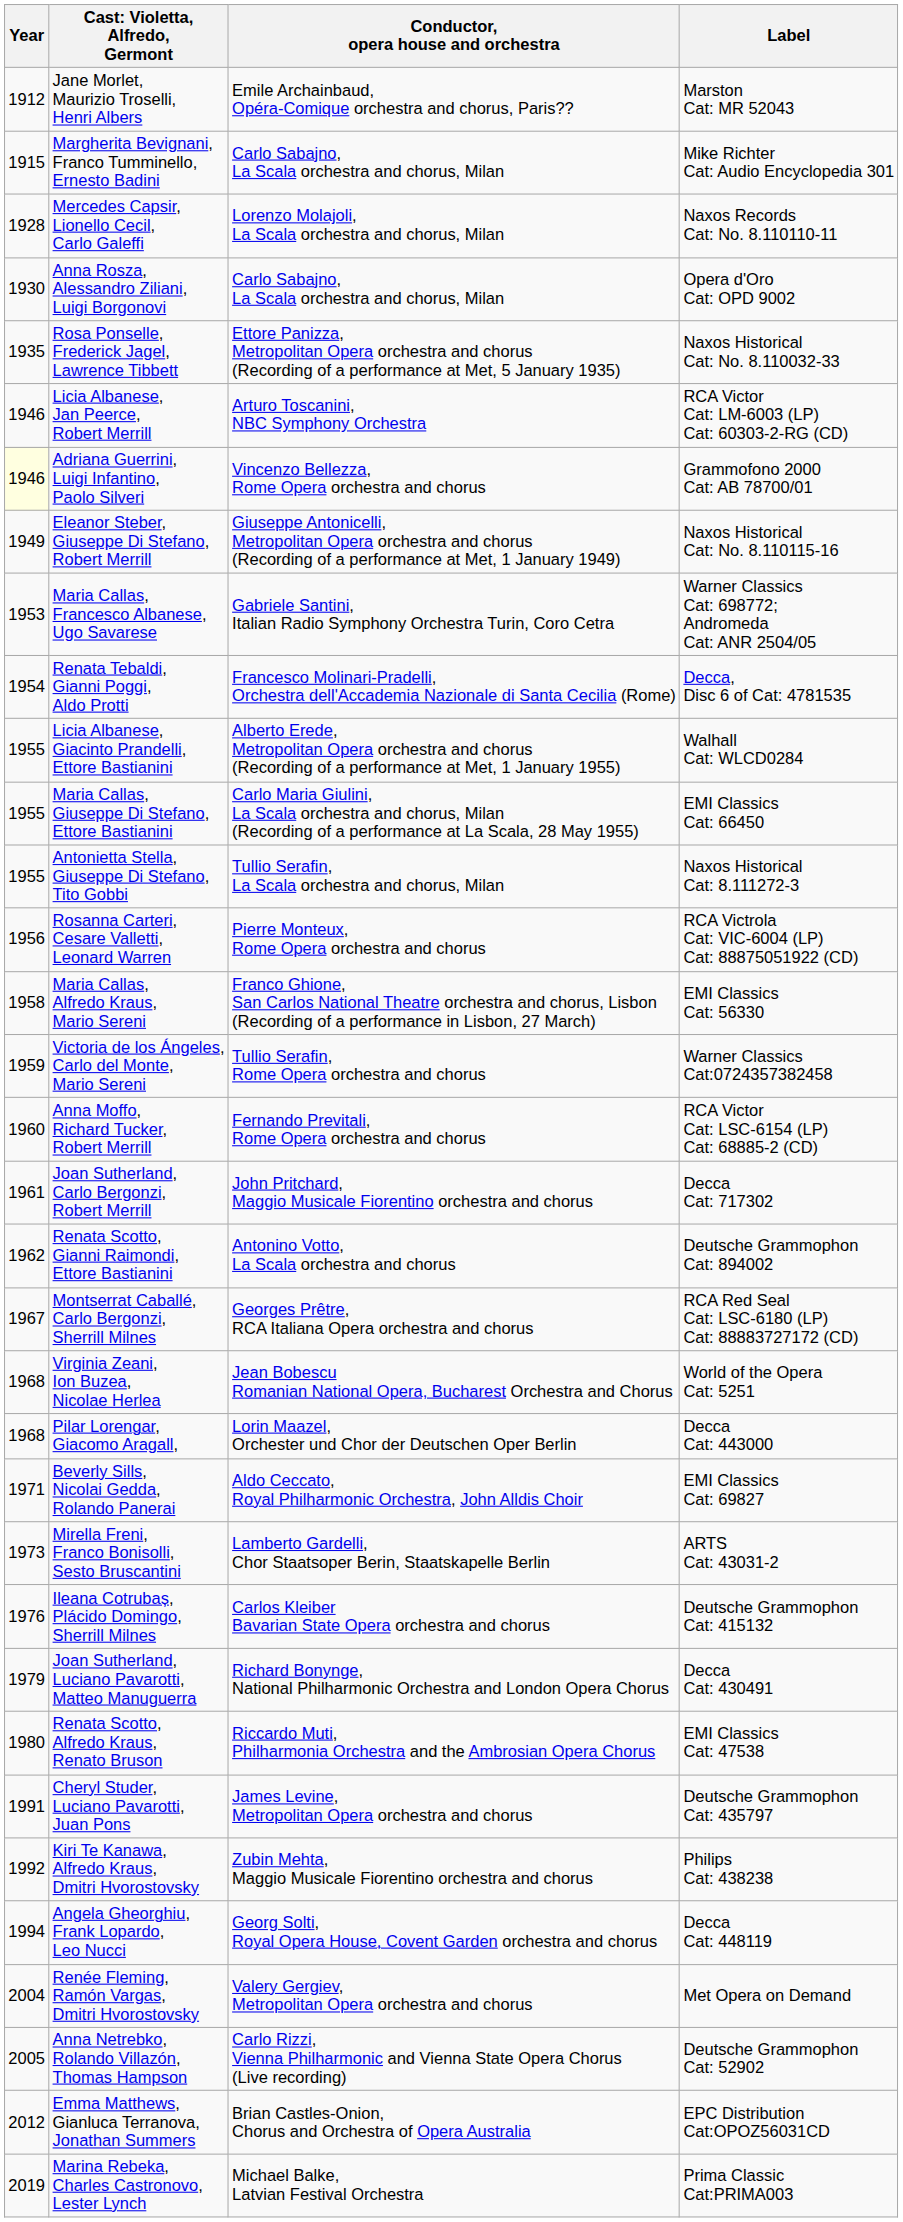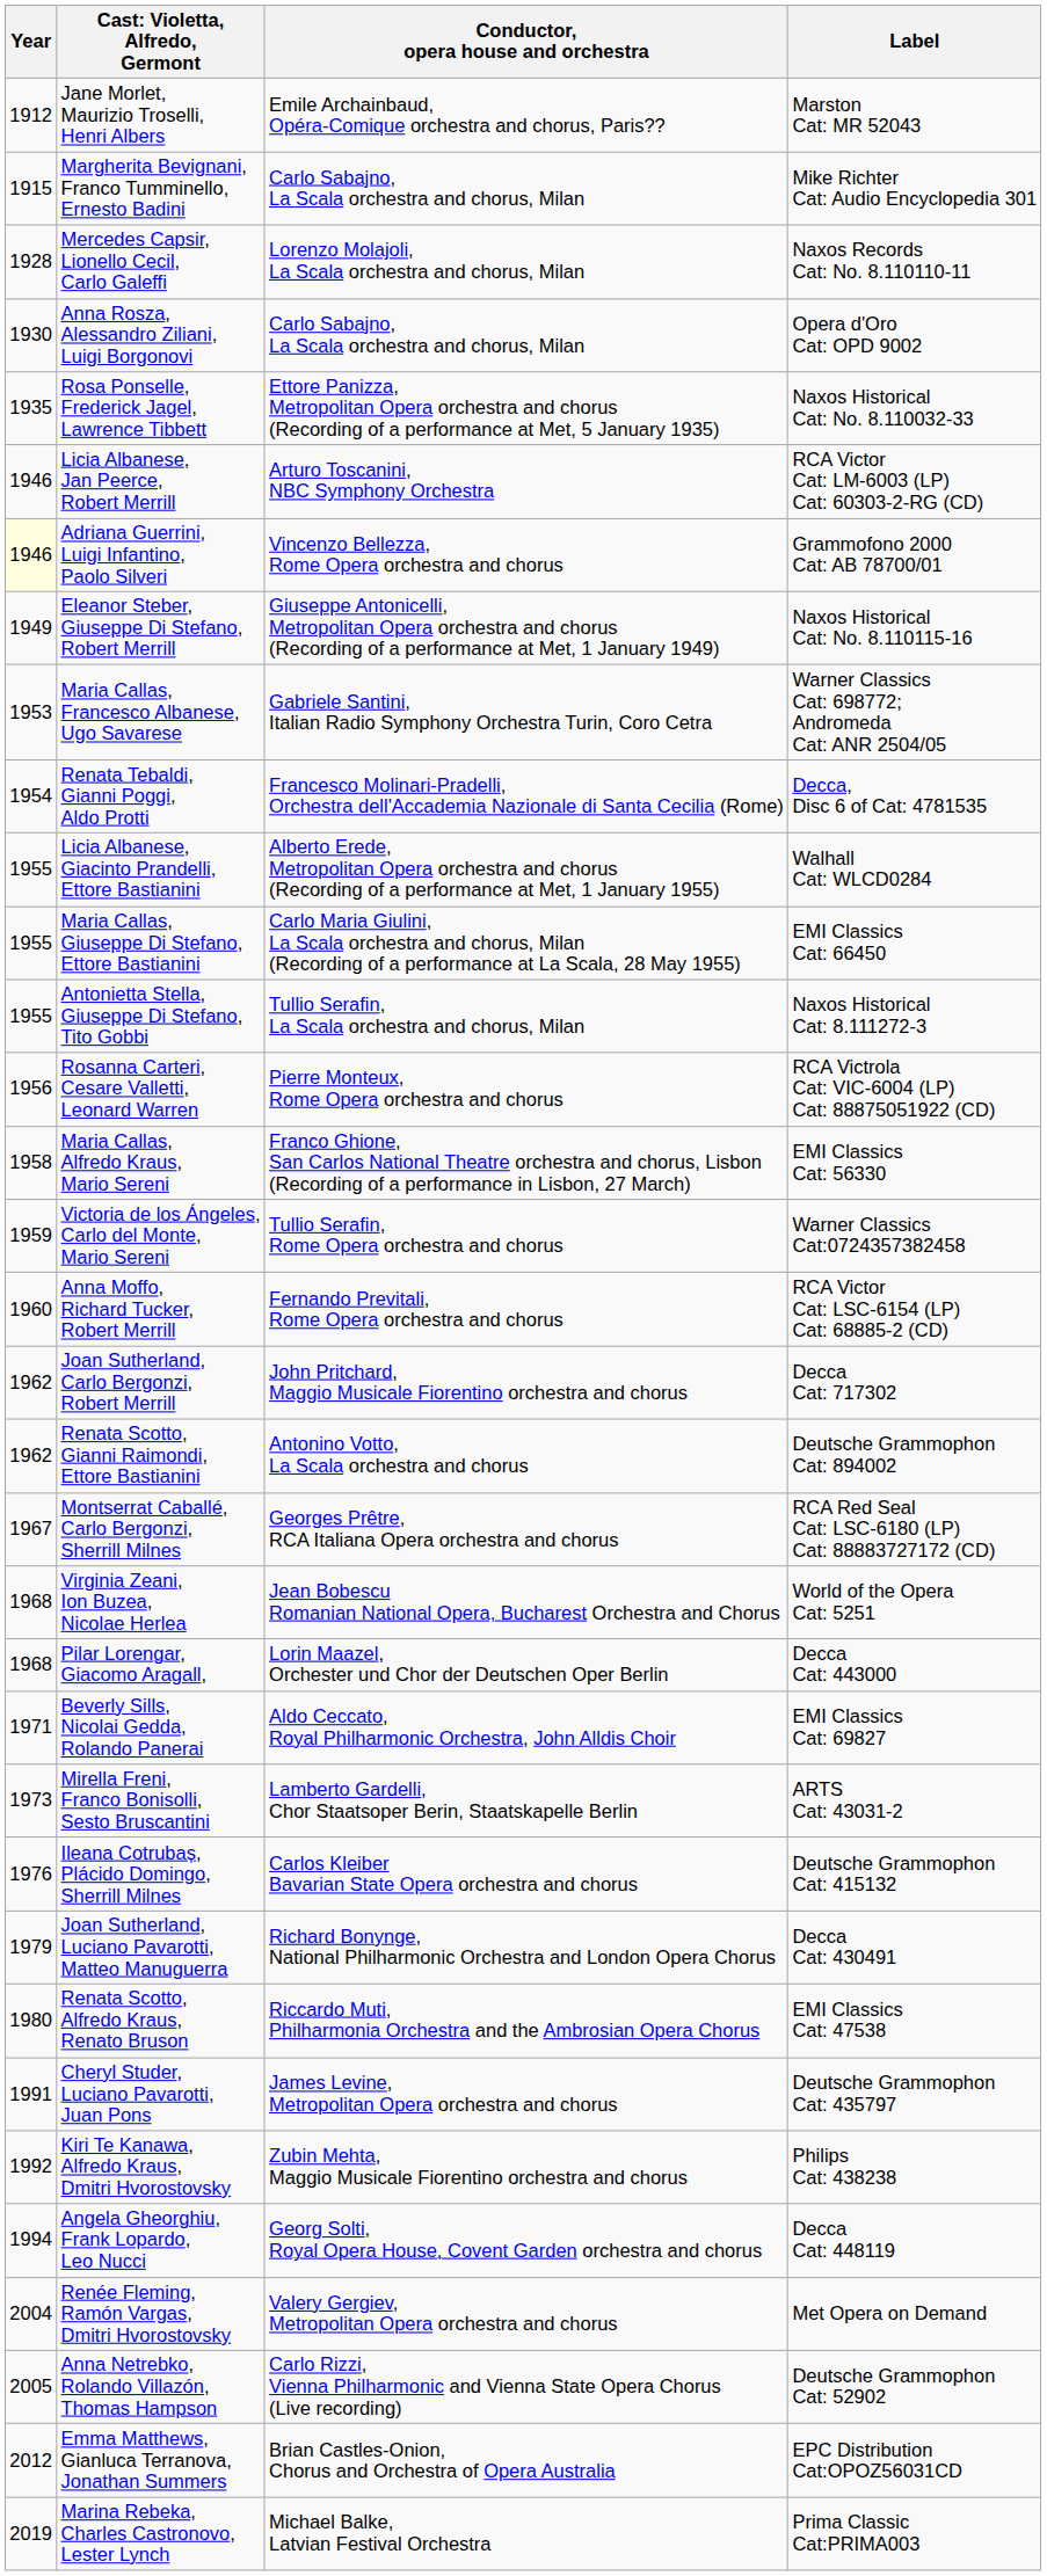Joan Sutherland, Carlo Bergonzi, Robert Merrill | Year: 1961 -> 1962
